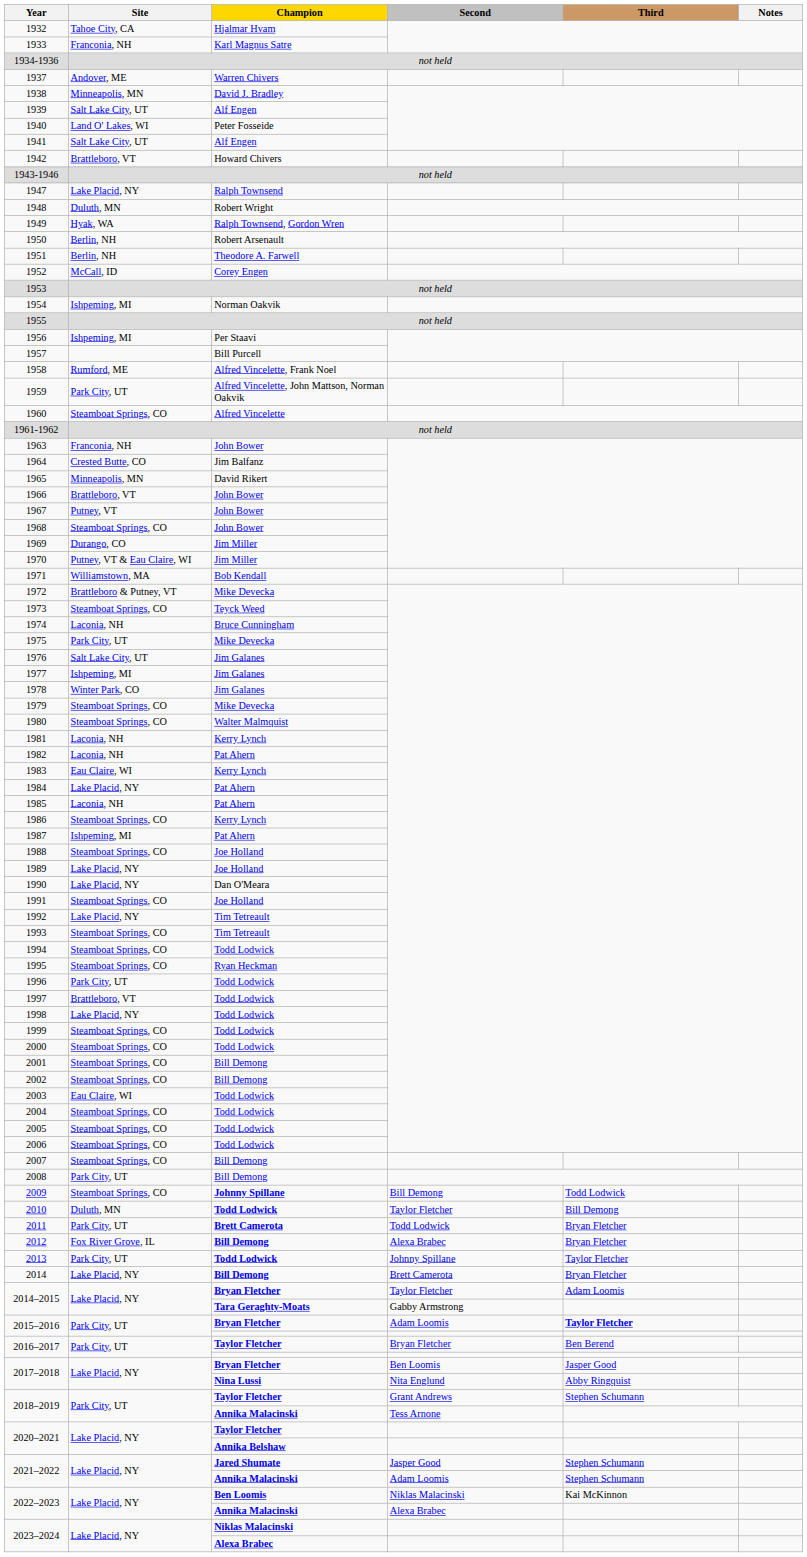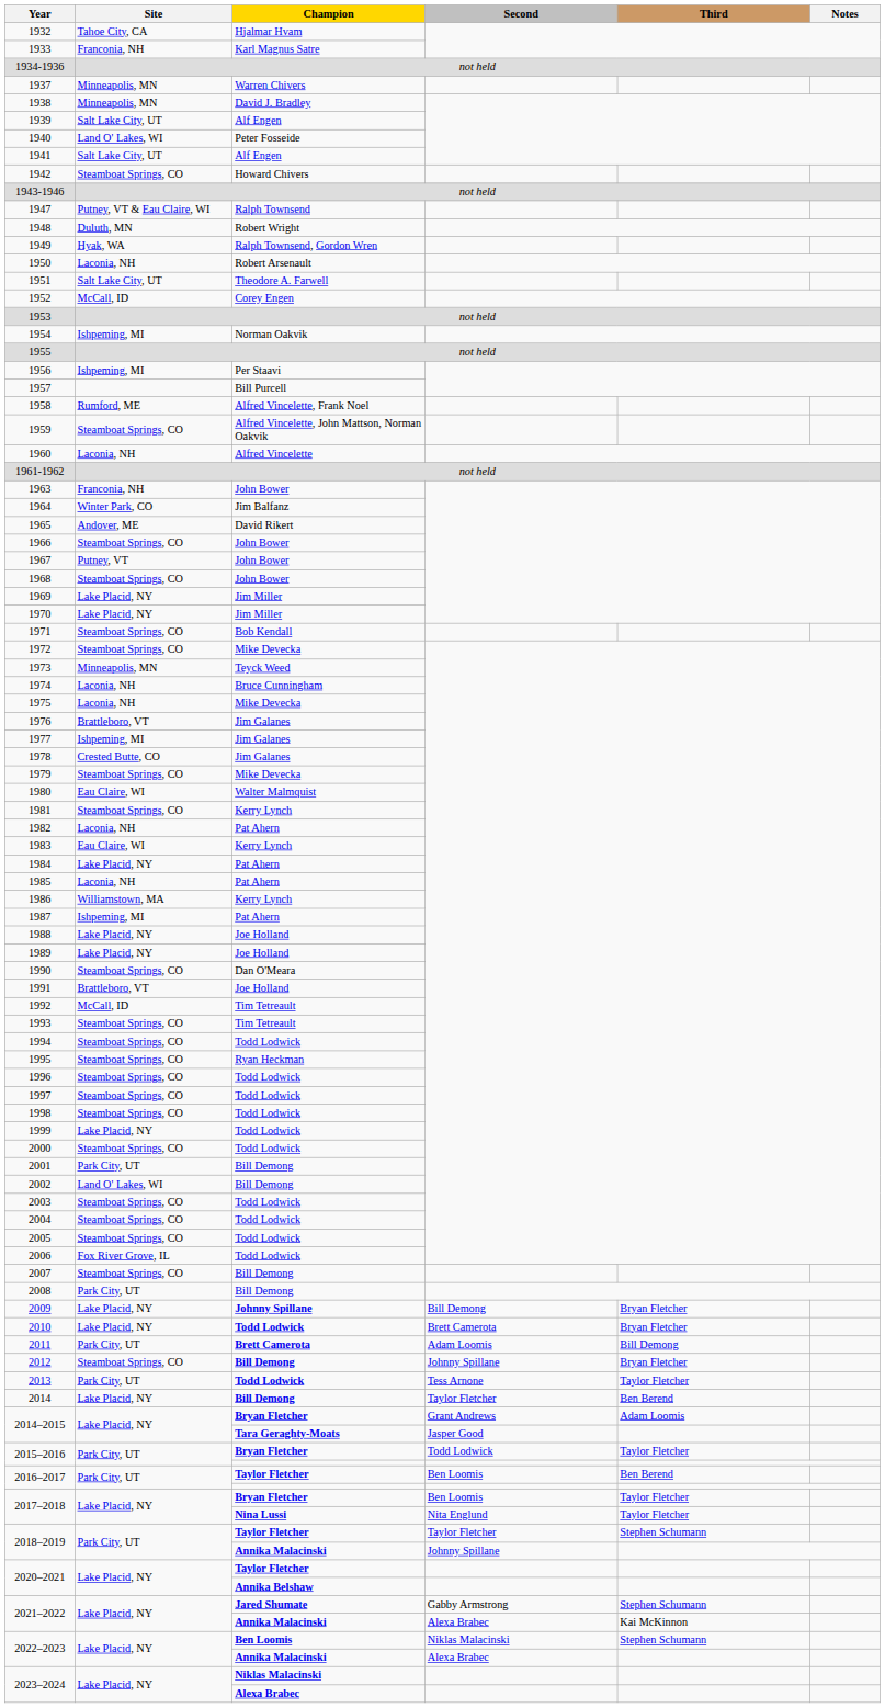1937 | Site: Andover, ME -> Minneapolis, MN
1942 | Site: Brattleboro, VT -> Steamboat Springs, CO
1947 | Site: Lake Placid, NY -> Putney, VT & Eau Claire, WI
1950 | Site: Berlin, NH -> Laconia, NH
1951 | Site: Berlin, NH -> Salt Lake City, UT
1959 | Site: Park City, UT -> Steamboat Springs, CO
1960 | Site: Steamboat Springs, CO -> Laconia, NH
1964 | Site: Crested Butte, CO -> Winter Park, CO
1965 | Site: Minneapolis, MN -> Andover, ME
1966 | Site: Brattleboro, VT -> Steamboat Springs, CO
1969 | Site: Durango, CO -> Lake Placid, NY
1970 | Site: Putney, VT & Eau Claire, WI -> Lake Placid, NY
1971 | Site: Williamstown, MA -> Steamboat Springs, CO
1972 | Site: Brattleboro & Putney, VT -> Steamboat Springs, CO
1973 | Site: Steamboat Springs, CO -> Minneapolis, MN
1975 | Site: Park City, UT -> Laconia, NH
1976 | Site: Salt Lake City, UT -> Brattleboro, VT
1978 | Site: Winter Park, CO -> Crested Butte, CO
1980 | Site: Steamboat Springs, CO -> Eau Claire, WI
1981 | Site: Laconia, NH -> Steamboat Springs, CO
1986 | Site: Steamboat Springs, CO -> Williamstown, MA
1988 | Site: Steamboat Springs, CO -> Lake Placid, NY
1990 | Site: Lake Placid, NY -> Steamboat Springs, CO
1991 | Site: Steamboat Springs, CO -> Brattleboro, VT
1992 | Site: Lake Placid, NY -> McCall, ID
1996 | Site: Park City, UT -> Steamboat Springs, CO
1997 | Site: Brattleboro, VT -> Steamboat Springs, CO
1998 | Site: Lake Placid, NY -> Steamboat Springs, CO
1999 | Site: Steamboat Springs, CO -> Lake Placid, NY
2001 | Site: Steamboat Springs, CO -> Park City, UT
2002 | Site: Steamboat Springs, CO -> Land O' Lakes, WI
2003 | Site: Eau Claire, WI -> Steamboat Springs, CO
2006 | Site: Steamboat Springs, CO -> Fox River Grove, IL
2009 | Site: Steamboat Springs, CO -> Lake Placid, NY
2009 | Third: Todd Lodwick -> Bryan Fletcher
2010 | Site: Duluth, MN -> Lake Placid, NY
2010 | Second: Taylor Fletcher -> Brett Camerota
2010 | Third: Bill Demong -> Bryan Fletcher
2011 | Second: Todd Lodwick -> Adam Loomis
2011 | Third: Bryan Fletcher -> Bill Demong
2012 | Site: Fox River Grove, IL -> Steamboat Springs, CO
2012 | Second: Alexa Brabec -> Johnny Spillane
2013 | Second: Johnny Spillane -> Tess Arnone
2014 | Second: Brett Camerota -> Taylor Fletcher
2014 | Third: Bryan Fletcher -> Ben Berend
2014–2015 / Bryan Fletcher | Second: Taylor Fletcher -> Grant Andrews
2014–2015 / Tara Geraghty-Moats | Second: Gabby Armstrong -> Jasper Good
2015–2016 / Bryan Fletcher | Second: Adam Loomis -> Todd Lodwick
2015–2016 / Bryan Fletcher | Third: bold -> normal
2016–2017 / Taylor Fletcher | Second: Bryan Fletcher -> Ben Loomis
2017–2018 / Bryan Fletcher | Third: Jasper Good -> Taylor Fletcher
2017–2018 / Nina Lussi | Third: Abby Ringquist -> Taylor Fletcher
2018–2019 / Taylor Fletcher | Second: Grant Andrews -> Taylor Fletcher
2018–2019 / Annika Malacinski | Second: Tess Arnone -> Johnny Spillane
2021–2022 / Jared Shumate | Second: Jasper Good -> Gabby Armstrong
2021–2022 / Annika Malacinski | Second: Adam Loomis -> Alexa Brabec
2021–2022 / Annika Malacinski | Third: Stephen Schumann -> Kai McKinnon
2022–2023 / Ben Loomis | Third: Kai McKinnon -> Stephen Schumann
